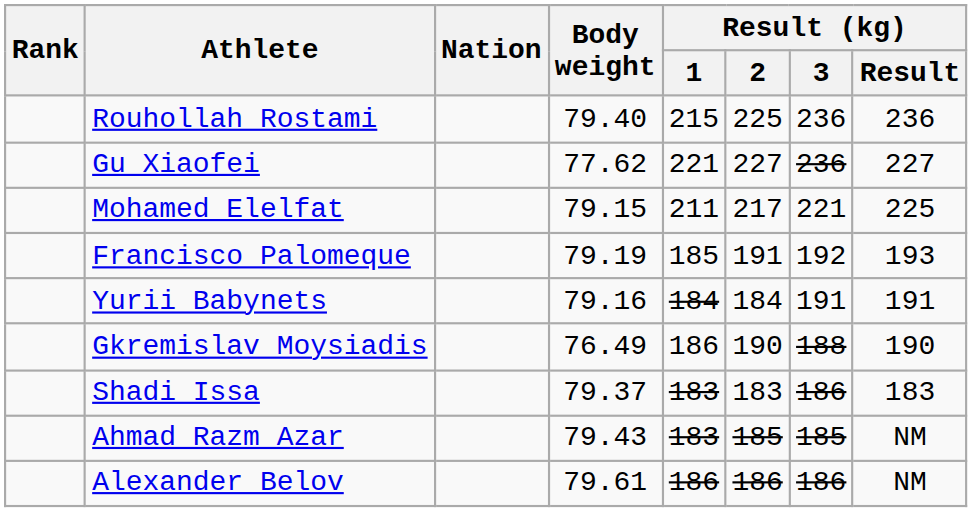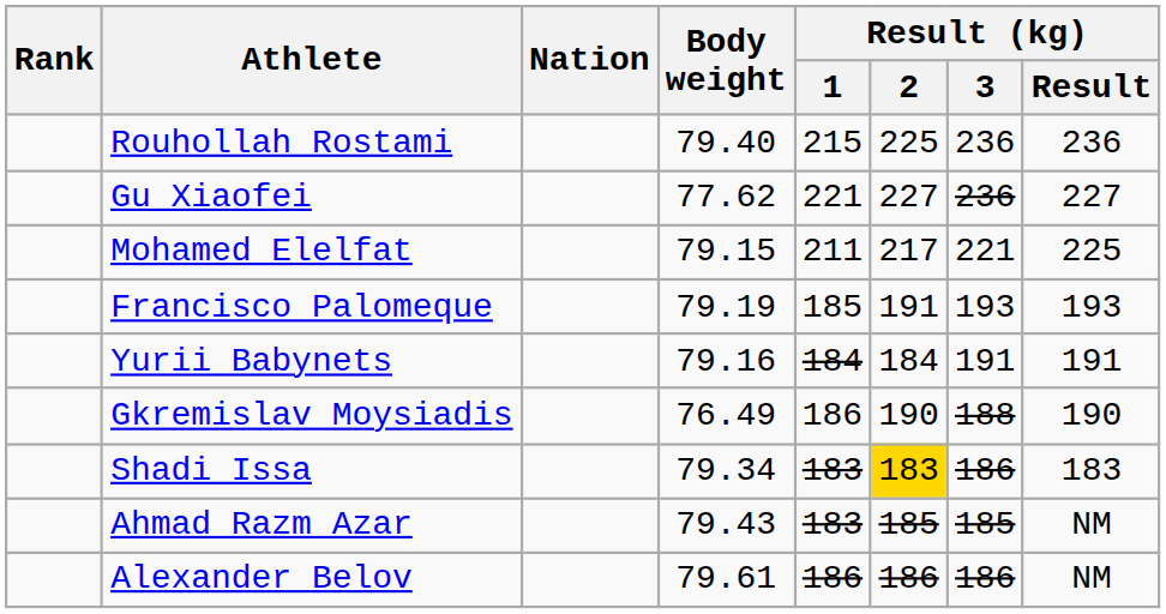Francisco Palomeque | Result (kg) / 3: 192 -> 193
Shadi Issa | Body weight: 79.37 -> 79.34
Shadi Issa | Result (kg) / 2: no background -> gold background
